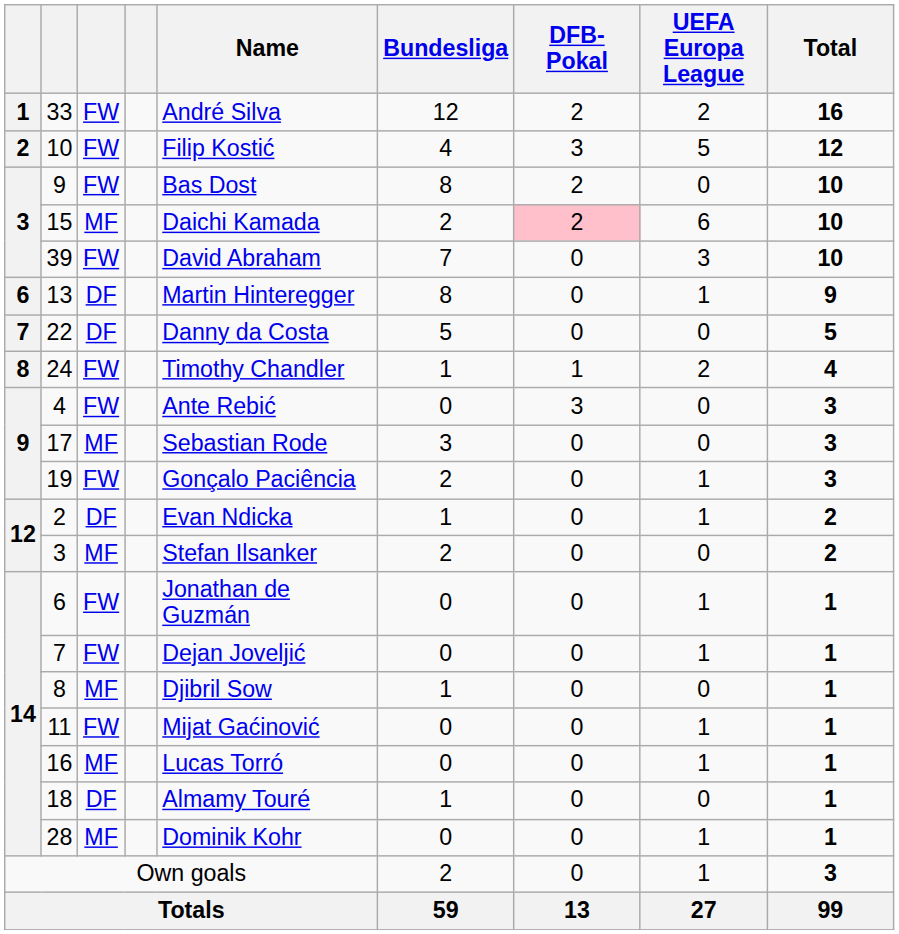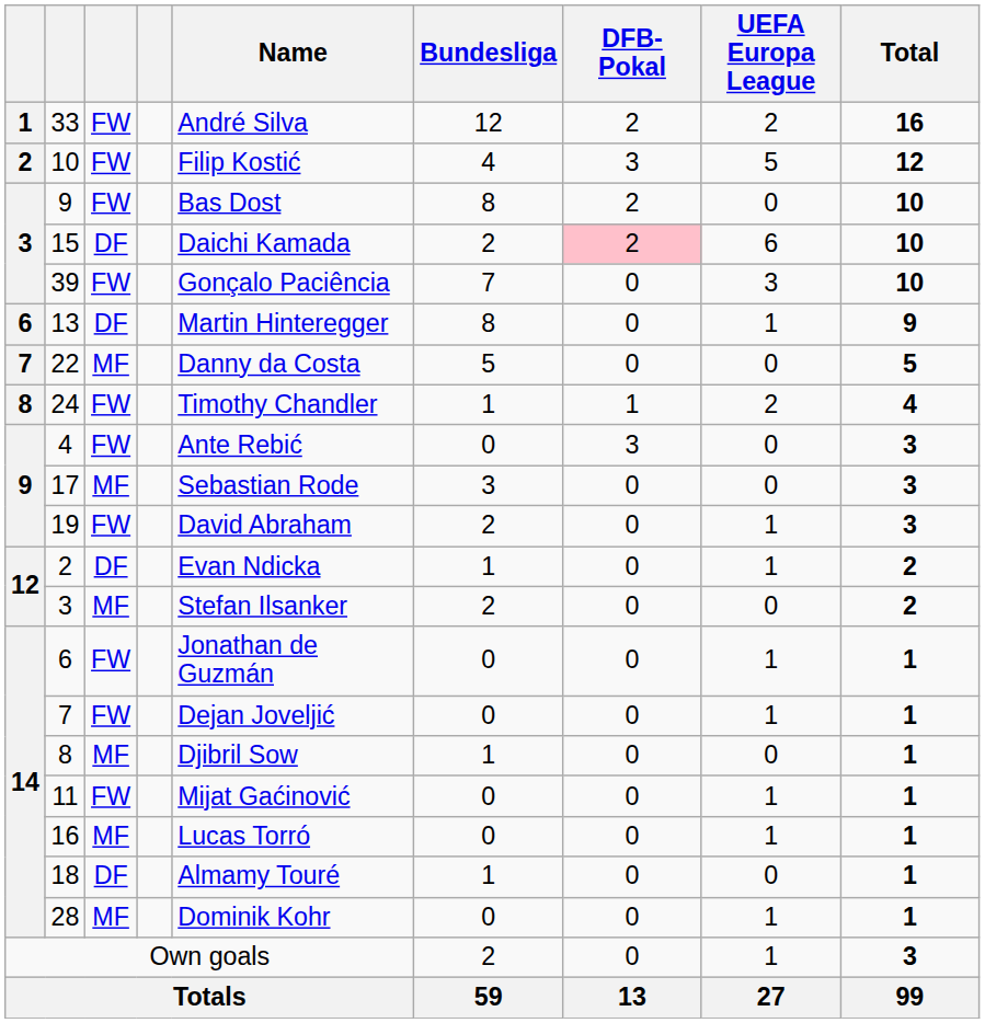15 | column 3: MF -> DF
39 | Name: David Abraham -> Gonçalo Paciência
22 | column 3: DF -> MF
19 | Name: Gonçalo Paciência -> David Abraham
